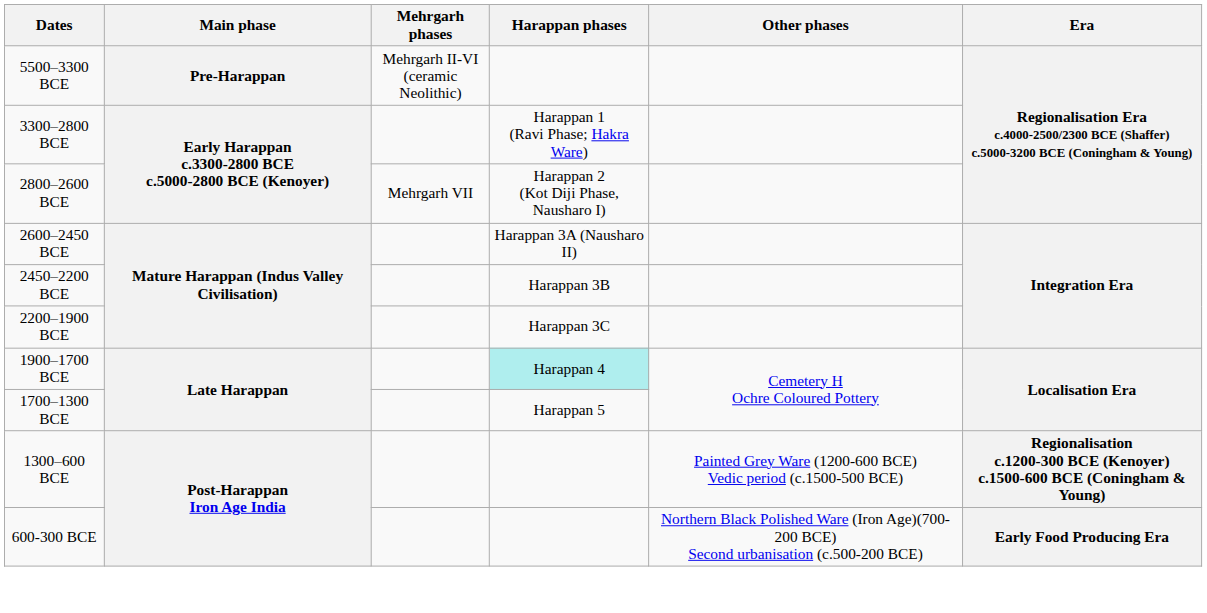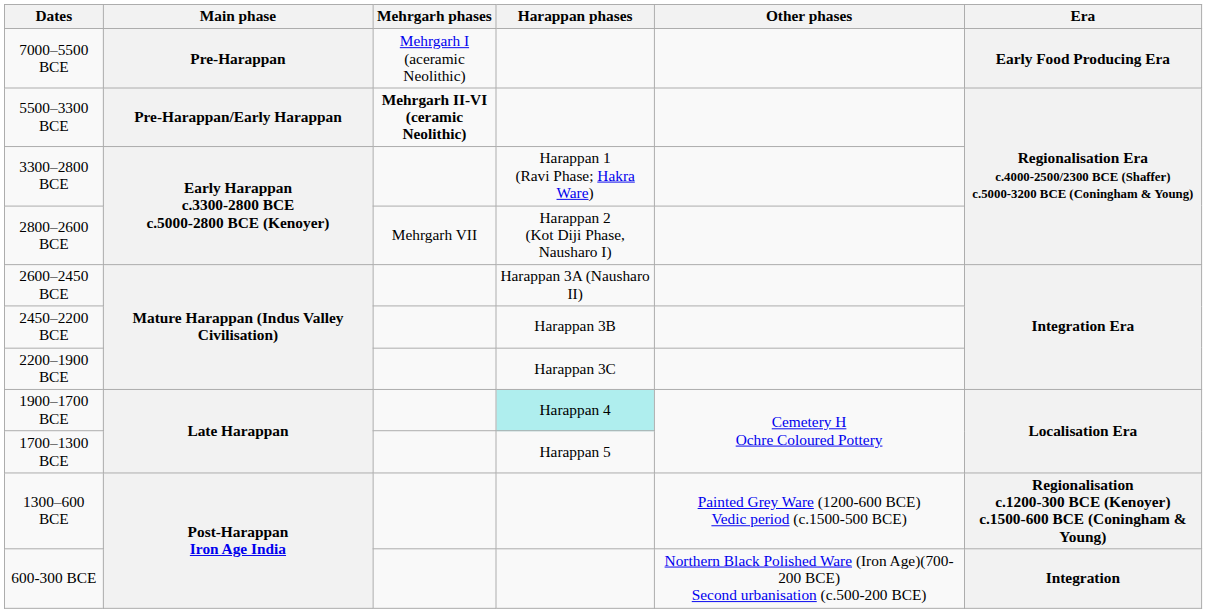+ row: 7000–5500 BCE | Pre-Harappan | Mehrgarh I (aceramic Neolithic) | Early Food Producing Era
5500–3300 BCE | Main phase: Pre-Harappan -> Pre-Harappan/Early Harappan
5500–3300 BCE | Mehrgarh phases: normal -> bold
600-300 BCE | Era: Early Food Producing Era -> Integration
